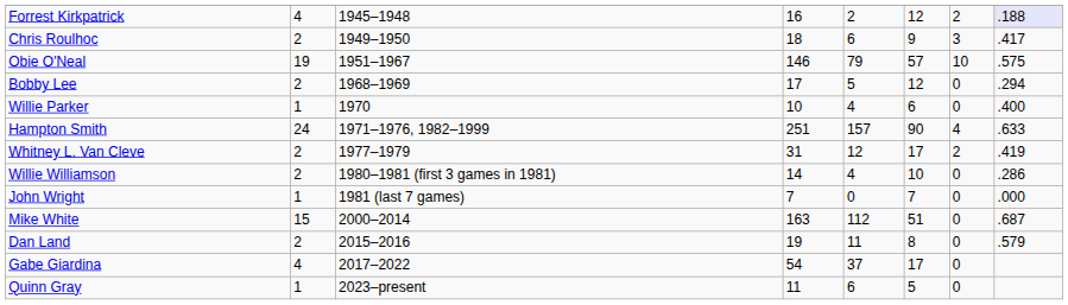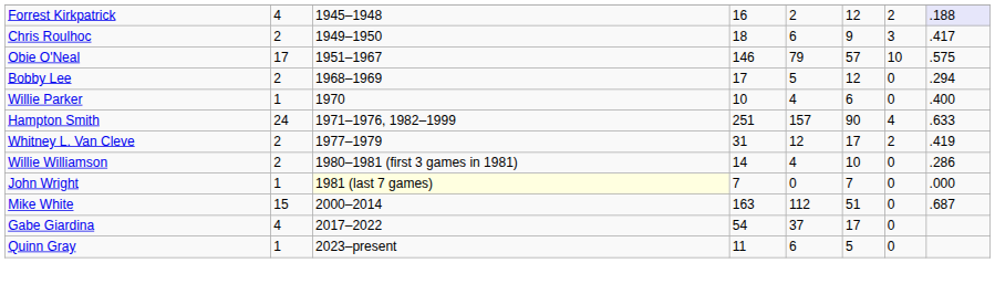Obie O'Neal | column 2: 19 -> 17
John Wright | column 3: no background -> lightyellow background
- row: Dan Land | 2 | 2015–2016 | 19 | 11 | 8 | 0 | .579
